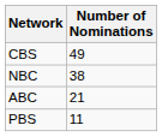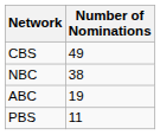ABC | Number of Nominations: 21 -> 19
